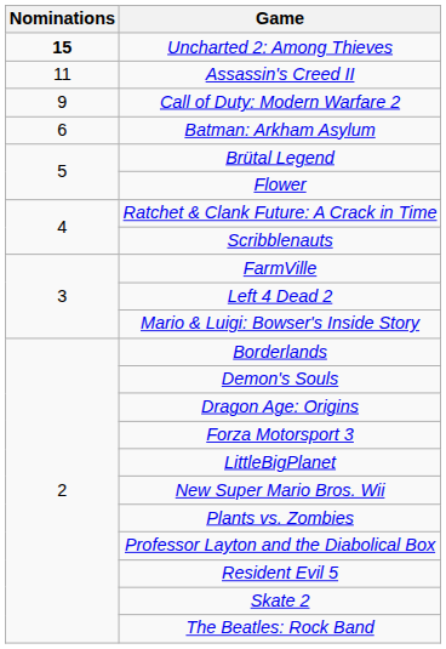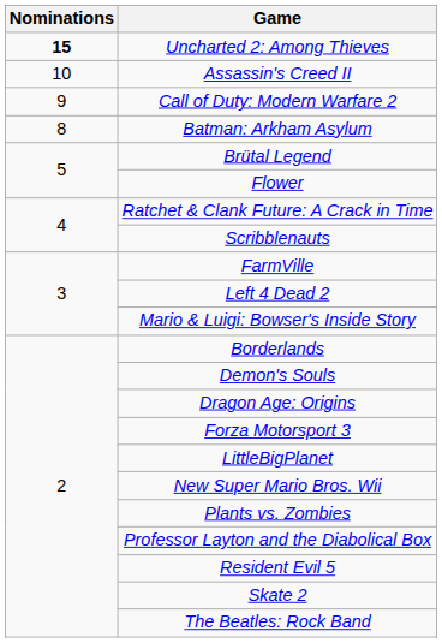Assassin's Creed II | Nominations: 11 -> 10
Batman: Arkham Asylum | Nominations: 6 -> 8
